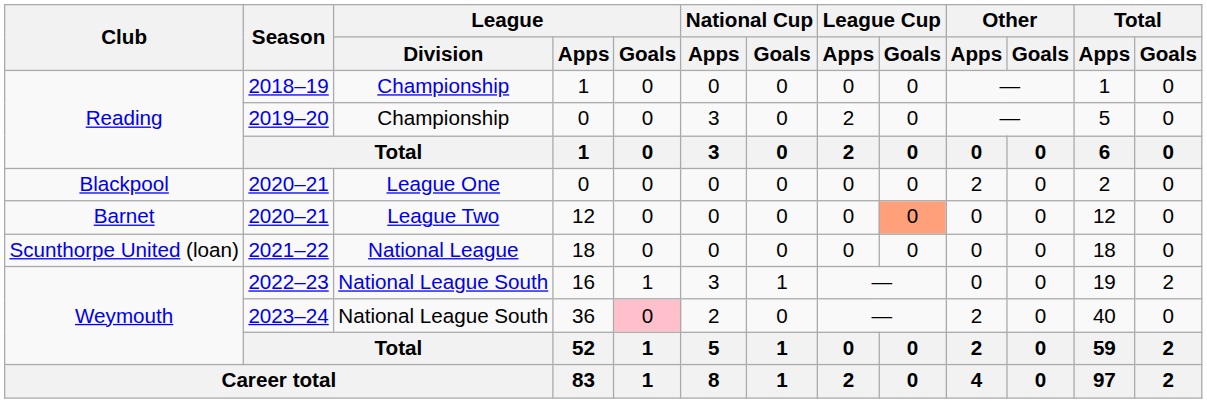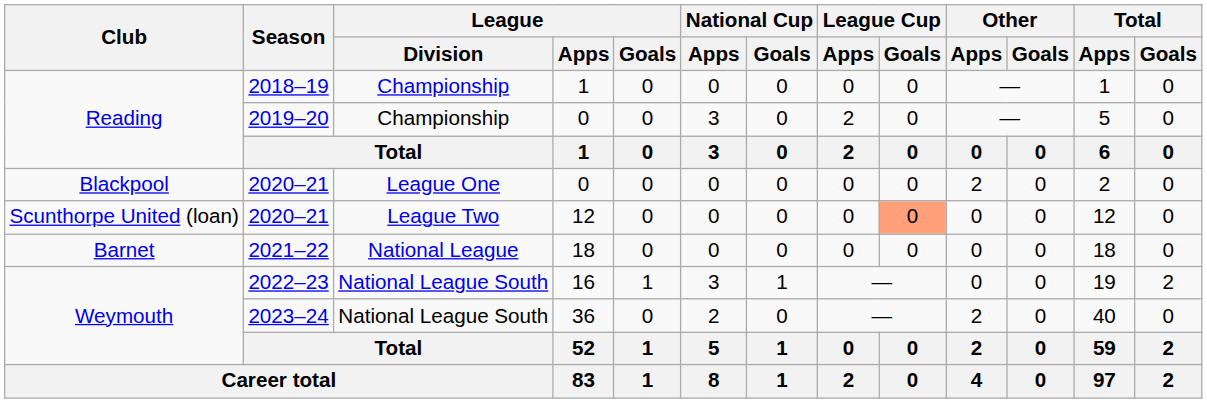2020–21 / 12 | Club: Barnet -> Scunthorpe United (loan)
2021–22 | Club: Scunthorpe United (loan) -> Barnet
2023–24 | League / Goals: pink background -> no background
